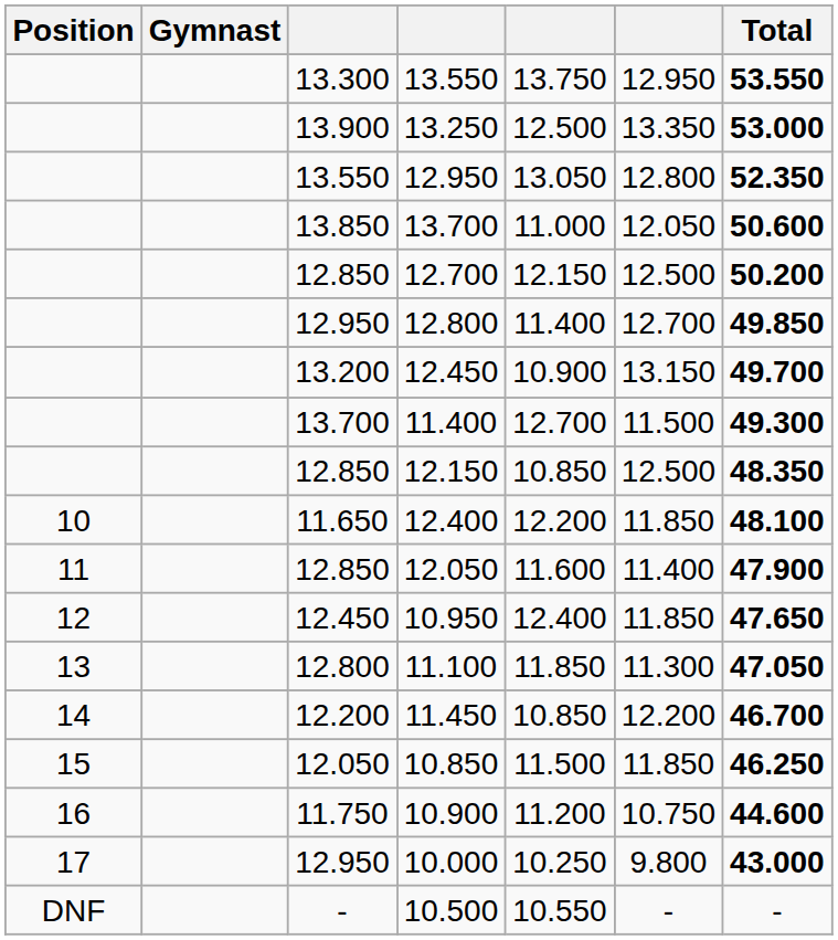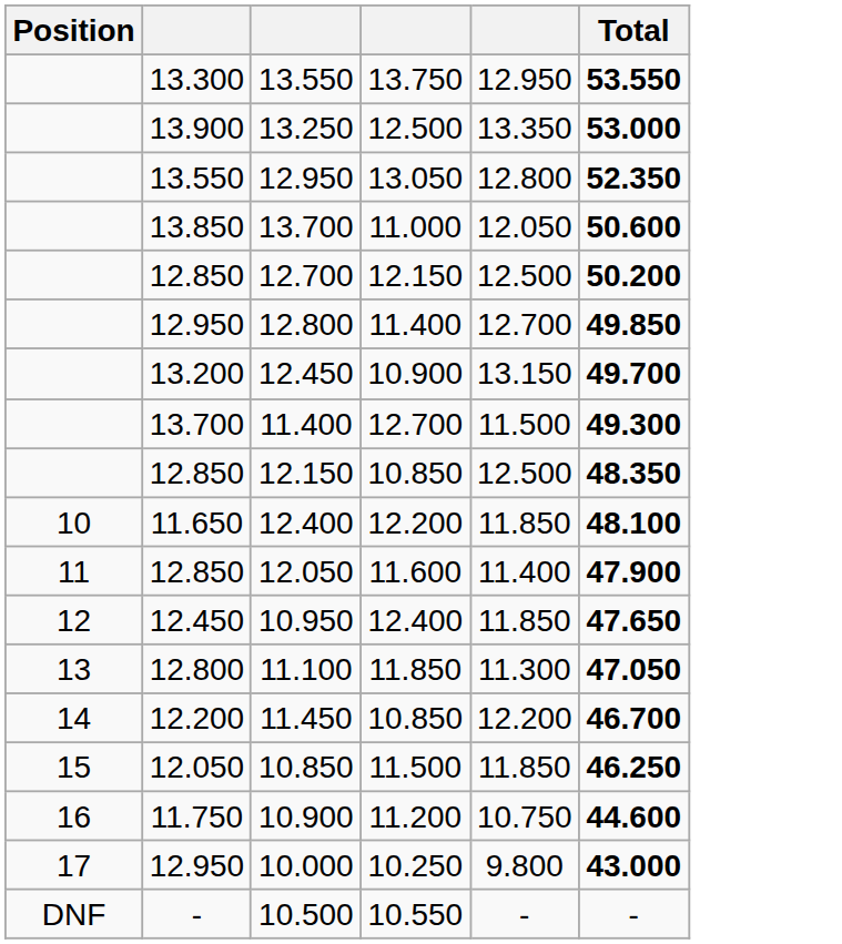- column: Gymnast
